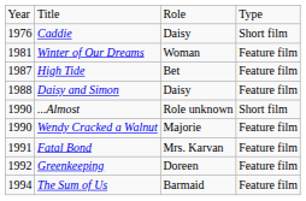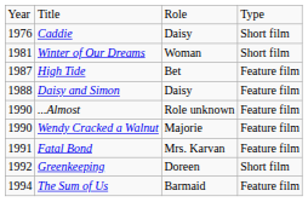Winter of Our Dreams | column 4: Feature film -> Short film
...Almost | column 4: Short film -> Feature film
Greenkeeping | column 4: Feature film -> Short film
